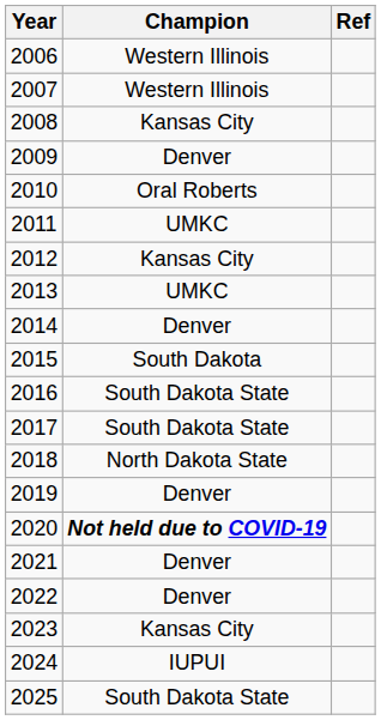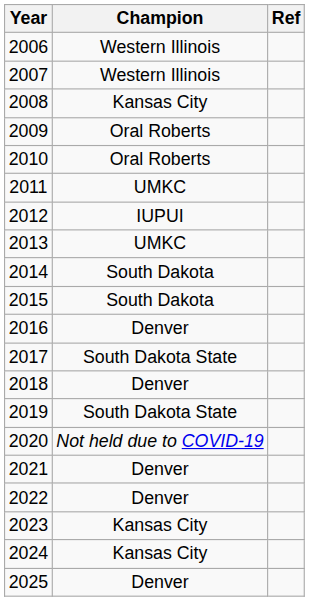2009 | Champion: Denver -> Oral Roberts
2012 | Champion: Kansas City -> IUPUI
2014 | Champion: Denver -> South Dakota
2016 | Champion: South Dakota State -> Denver
2018 | Champion: North Dakota State -> Denver
2019 | Champion: Denver -> South Dakota State
2020 | Champion: bold -> normal
2024 | Champion: IUPUI -> Kansas City
2025 | Champion: South Dakota State -> Denver
